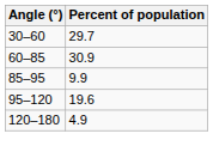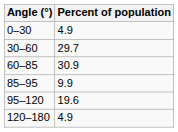+ row: 0–30 | 4.9
